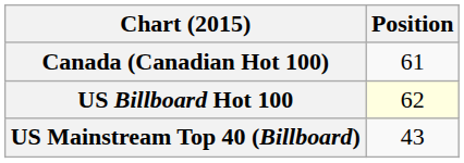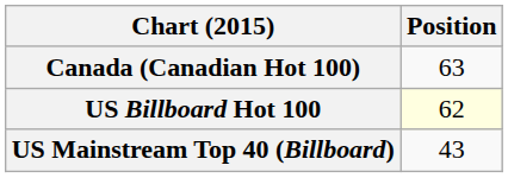Canada (Canadian Hot 100) | Position: 61 -> 63
